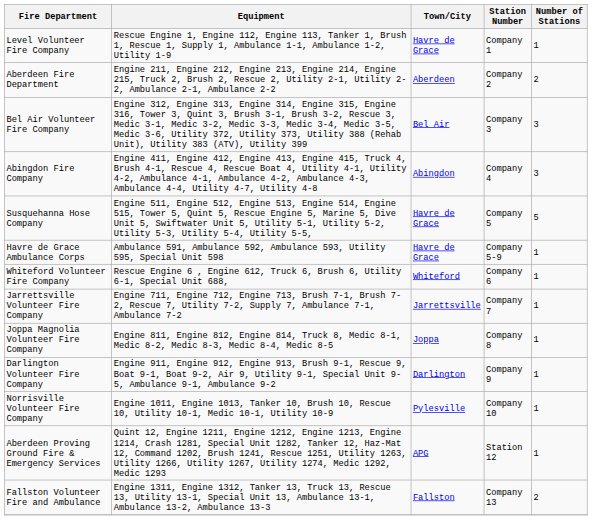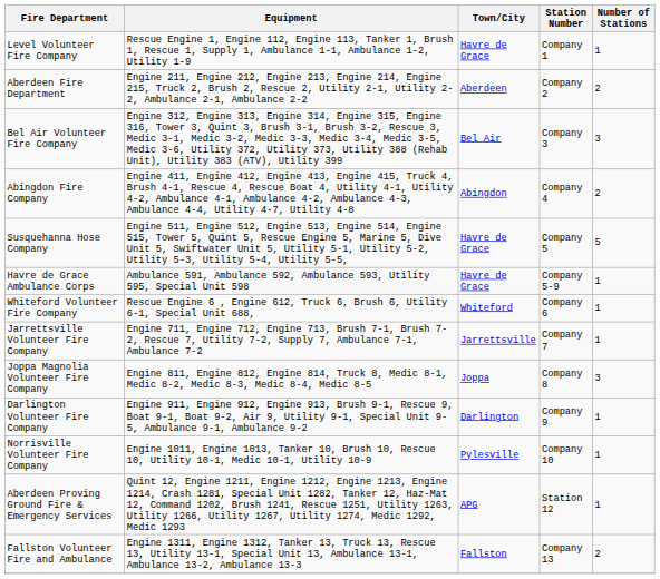Abingdon Fire Company | Number of Stations: 3 -> 2
Joppa Magnolia Volunteer Fire Company | Number of Stations: 1 -> 3
